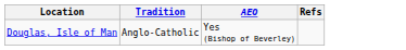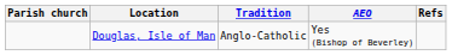+ column: Parish church
